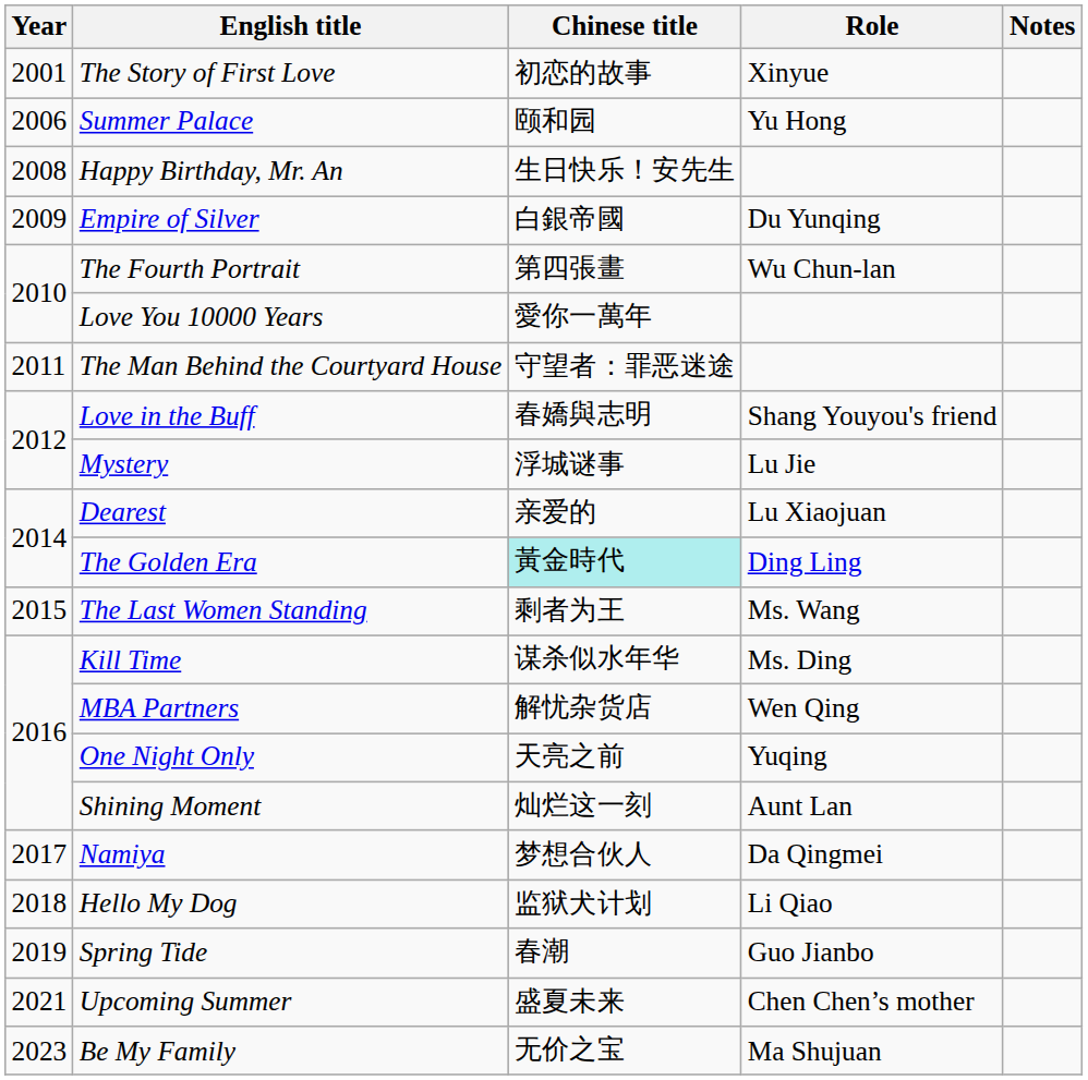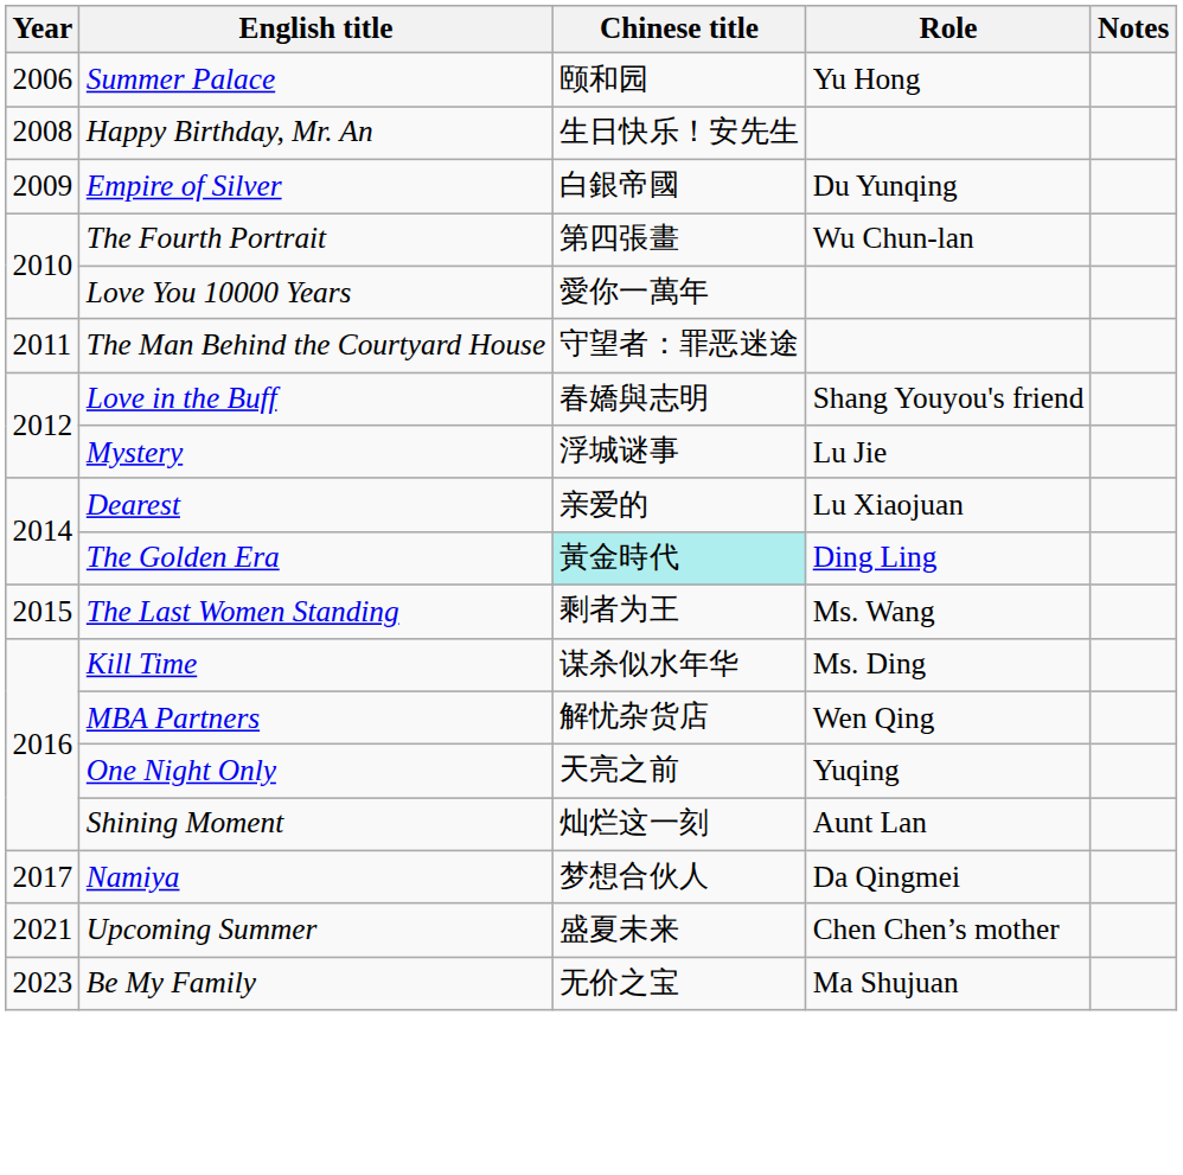- row: 2001 | The Story of First Love | 初恋的故事 | Xinyue
- row: 2018 | Hello My Dog | 监狱犬计划 | Li Qiao
- row: 2019 | Spring Tide | 春潮 | Guo Jianbo
